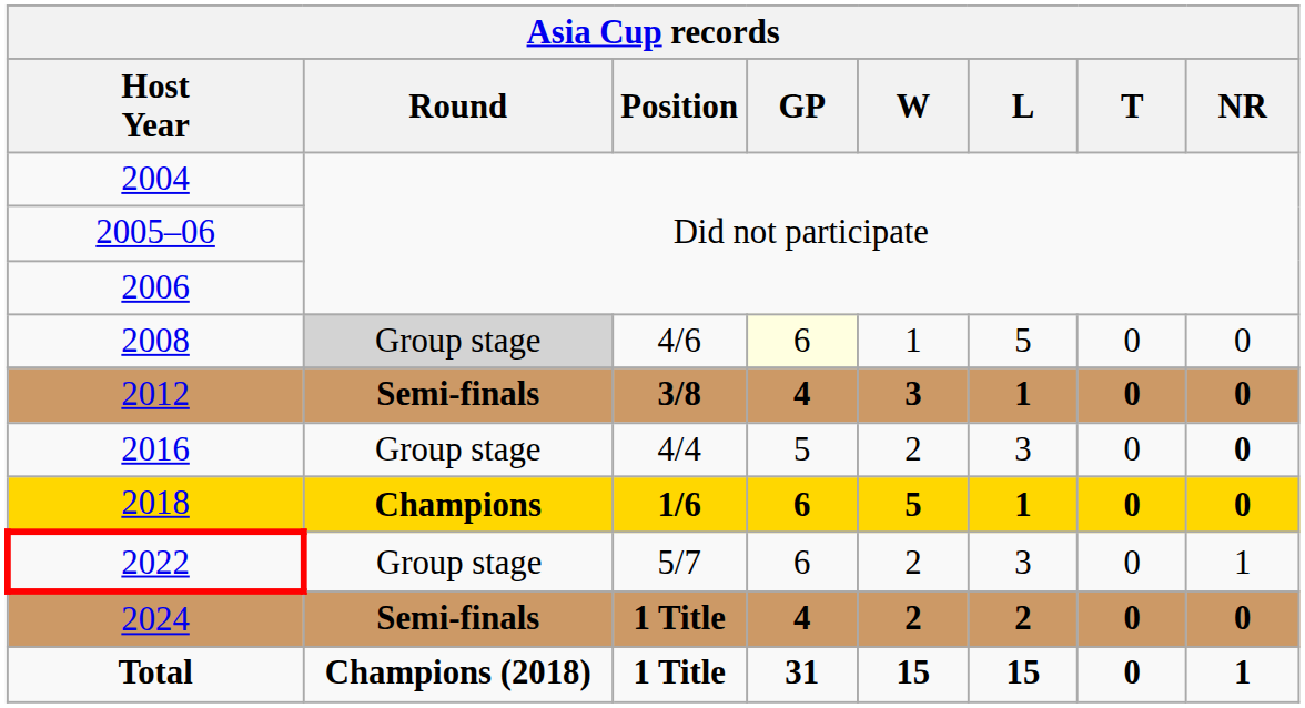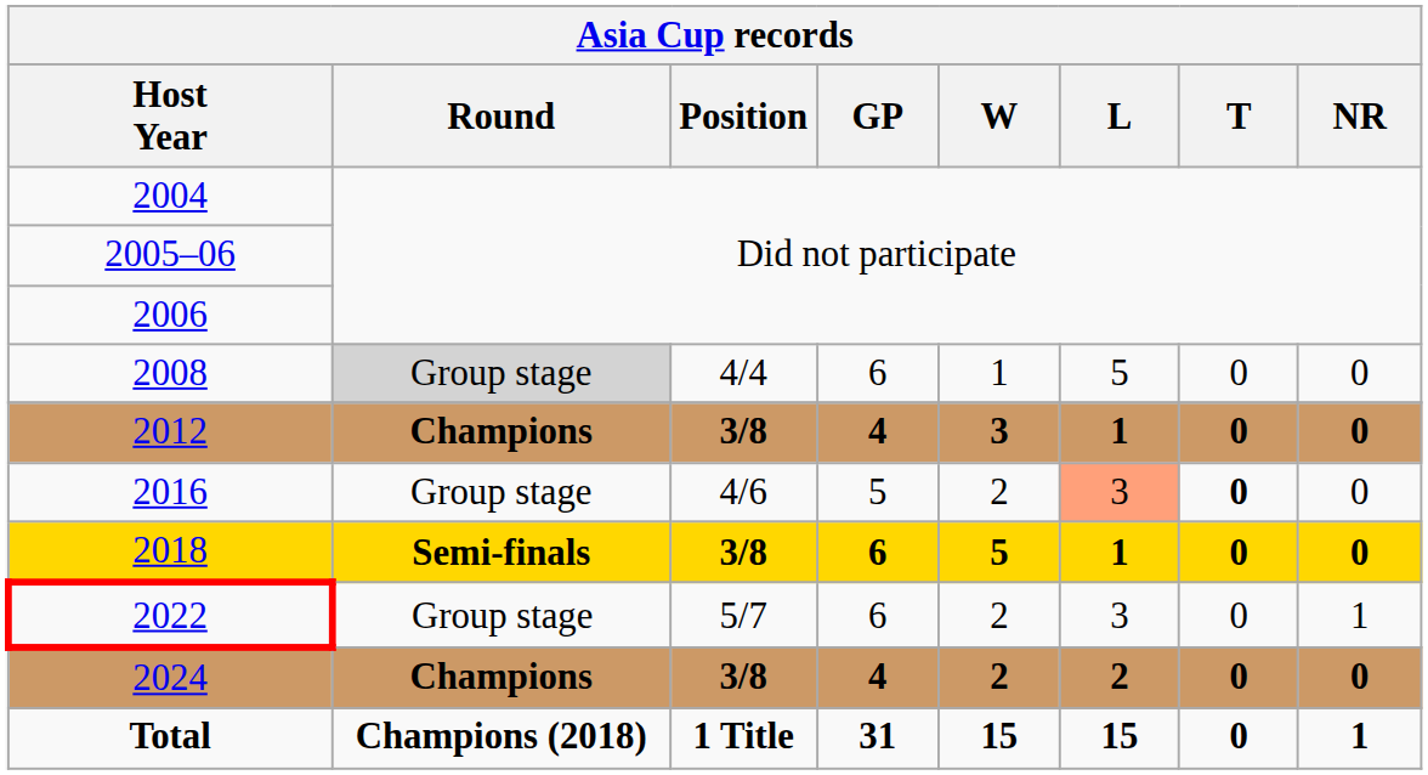2008 | Position: 4/6 -> 4/4
2008 | GP: lightyellow background -> no background
2012 | Round: Semi-finals -> Champions
2016 | Position: 4/4 -> 4/6
2016 | L: no background -> lightsalmon background
2016 | T: normal -> bold
2016 | NR: bold -> normal
2018 | Round: Champions -> Semi-finals
2018 | Position: 1/6 -> 3/8
2024 | Round: Semi-finals -> Champions
2024 | Position: 1 Title -> 3/8
